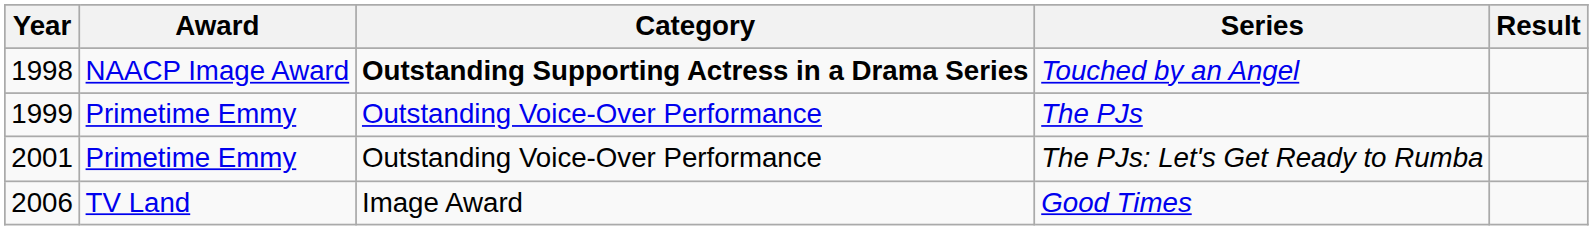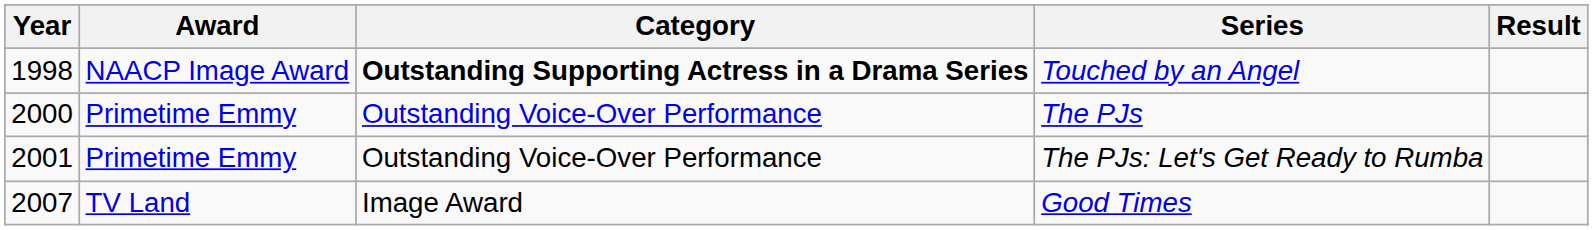The PJs | Year: 1999 -> 2000
Good Times | Year: 2006 -> 2007
